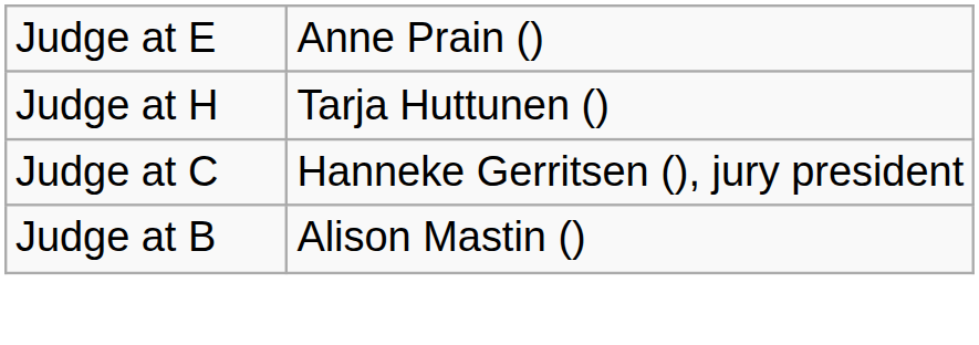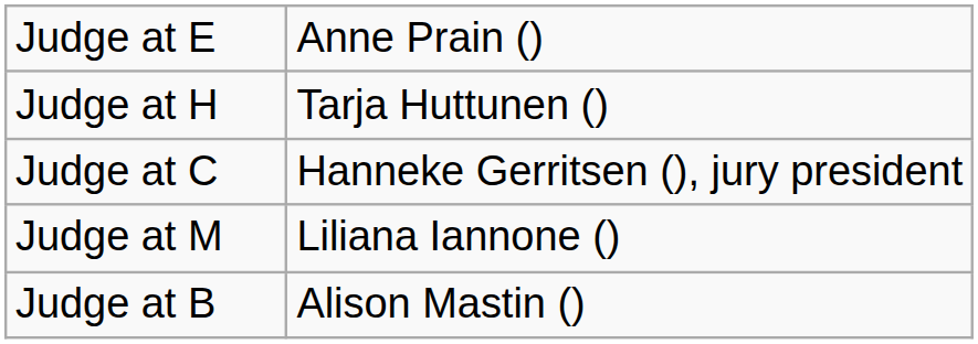+ row: Judge at M | Liliana Iannone ()
